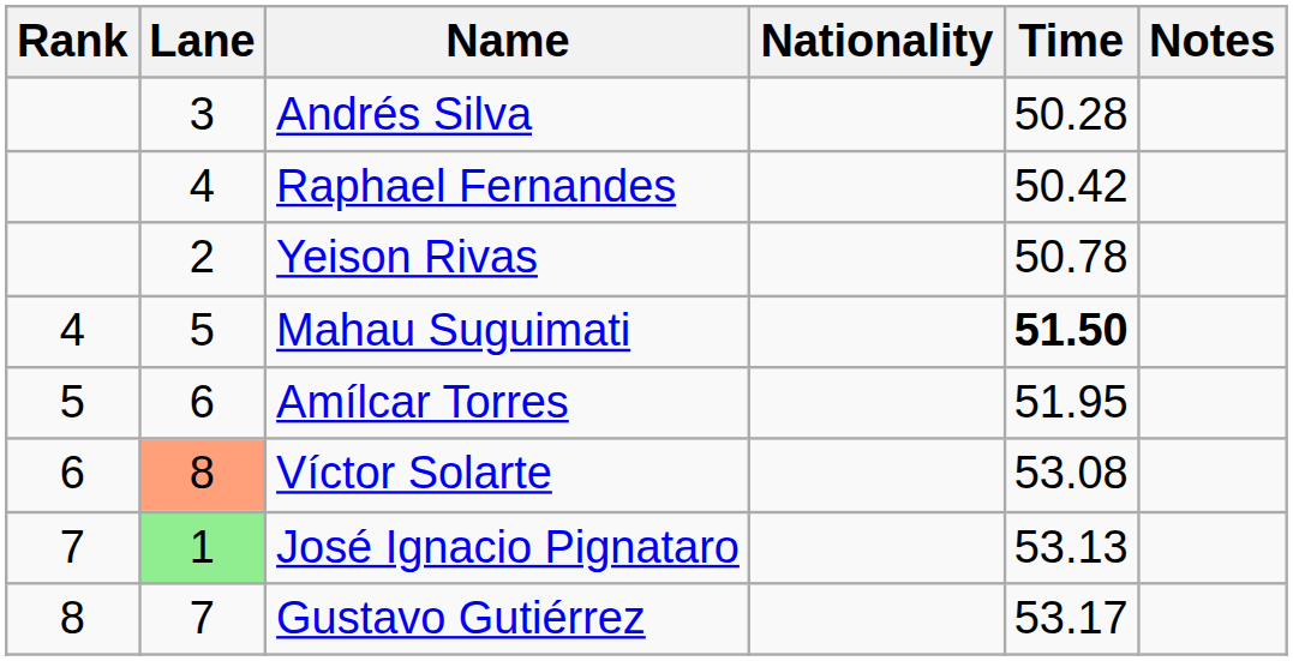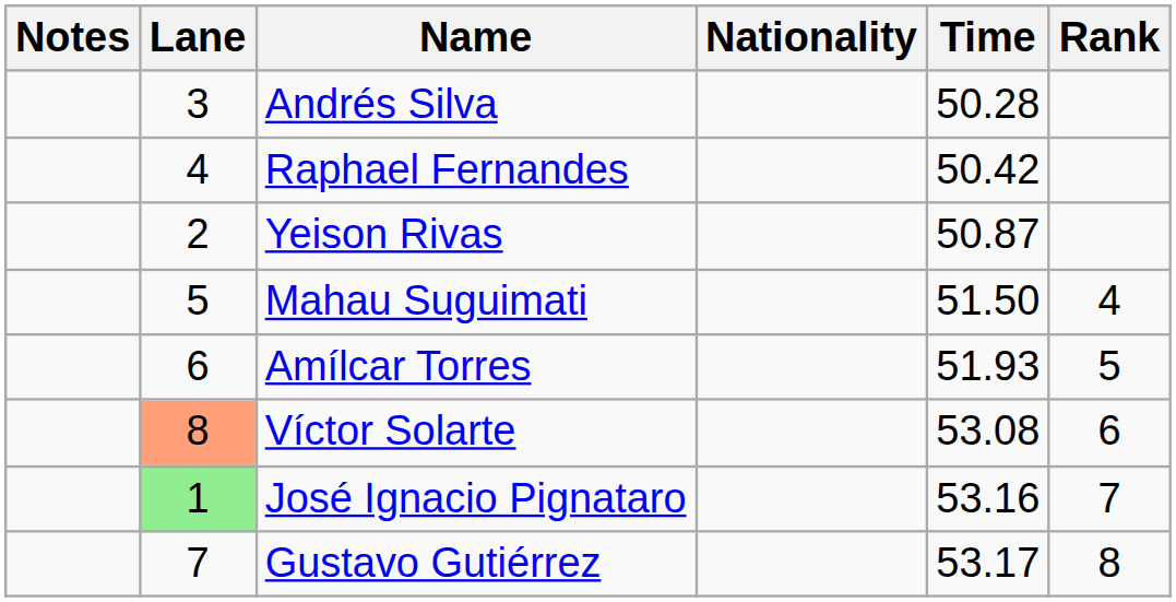columns swapped: Rank <-> Notes
Yeison Rivas | Time: 50.78 -> 50.87
Mahau Suguimati | Time: bold -> normal
Amílcar Torres | Time: 51.95 -> 51.93
José Ignacio Pignataro | Time: 53.13 -> 53.16
